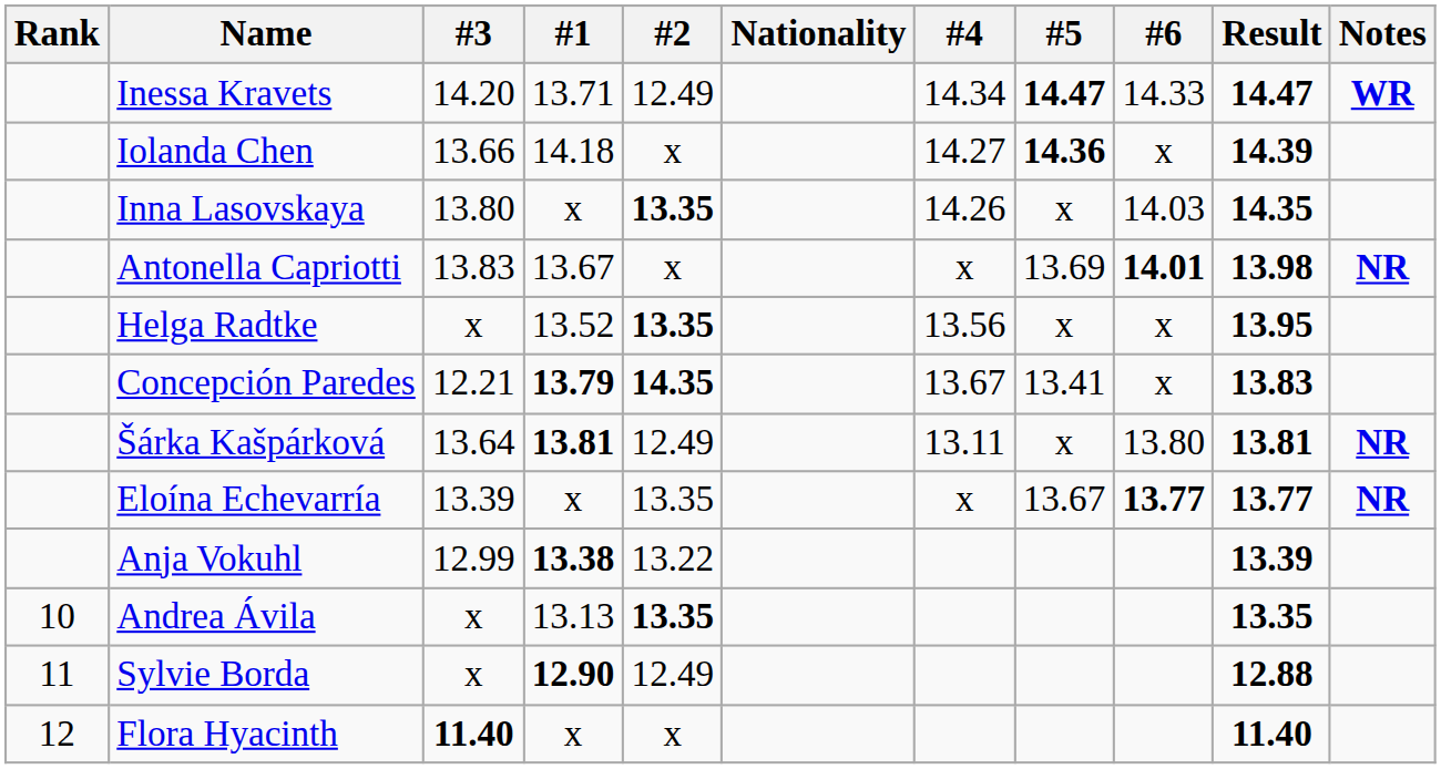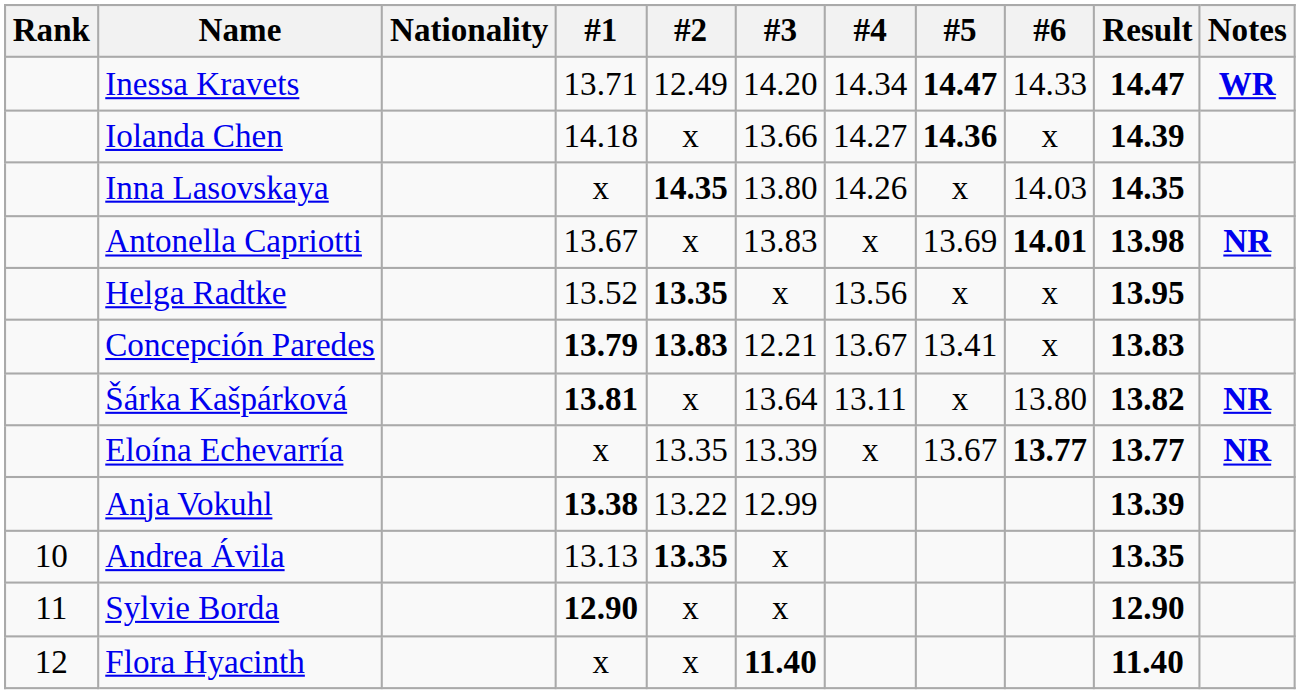columns swapped: Nationality <-> #3
Inna Lasovskaya | #2: 13.35 -> 14.35
Concepción Paredes | #2: 14.35 -> 13.83
Šárka Kašpárková | #2: 12.49 -> x
Šárka Kašpárková | Result: 13.81 -> 13.82
Sylvie Borda | #2: 12.49 -> x
Sylvie Borda | Result: 12.88 -> 12.90
